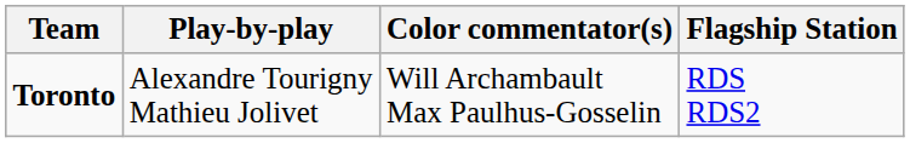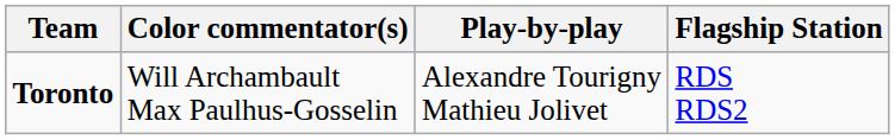columns swapped: Play-by-play <-> Color commentator(s)
